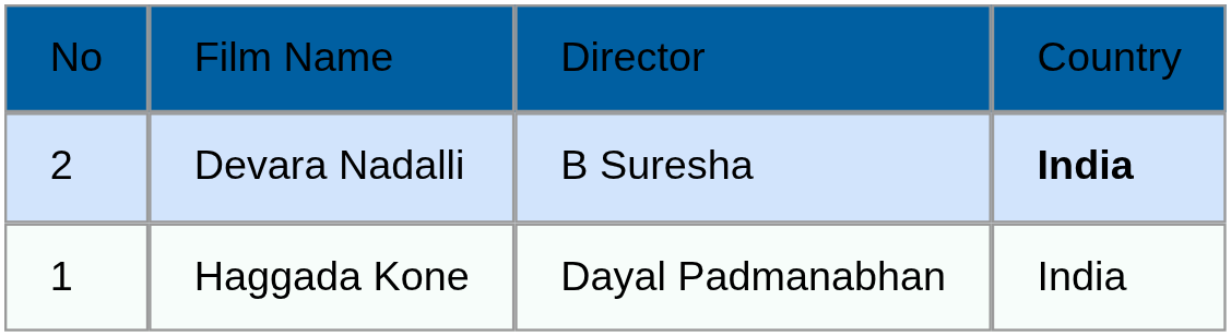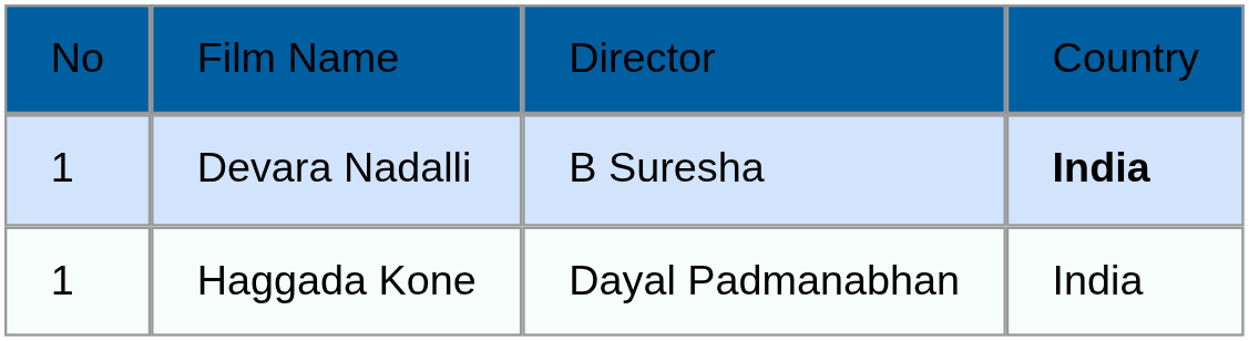Devara Nadalli | column 1: 2 -> 1
